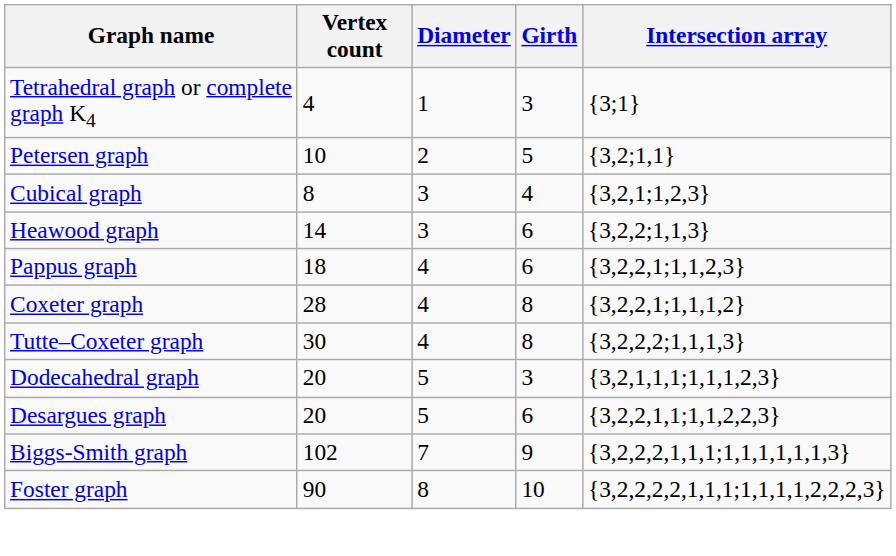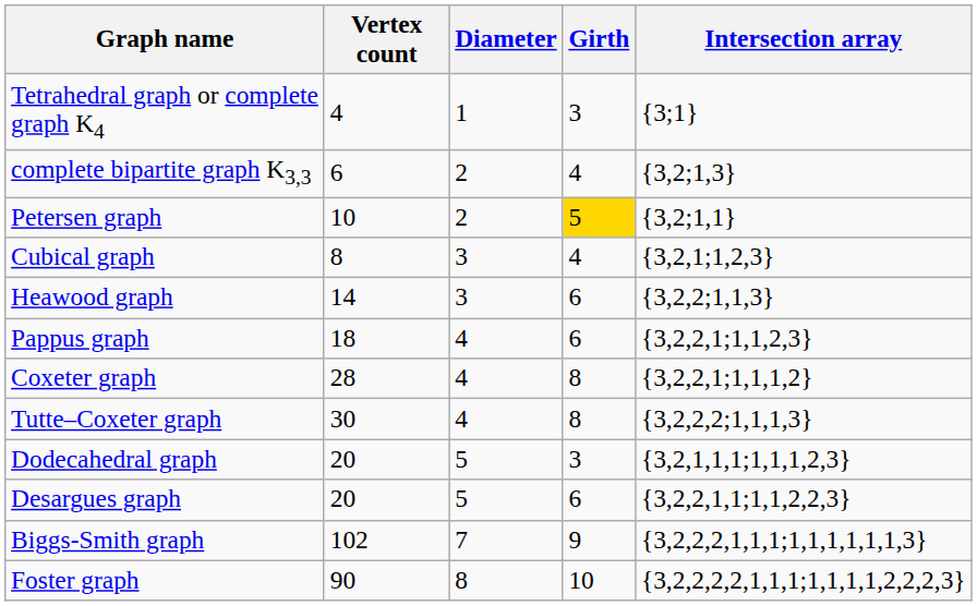+ row: complete bipartite graph K3,3 | 6 | 2 | 4 | {3,2;1,3}
Petersen graph | Girth: no background -> gold background
